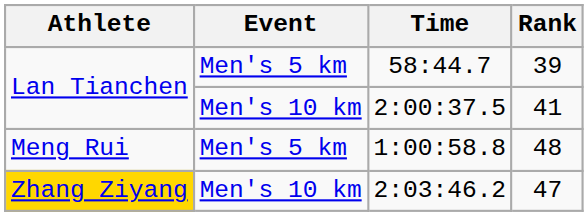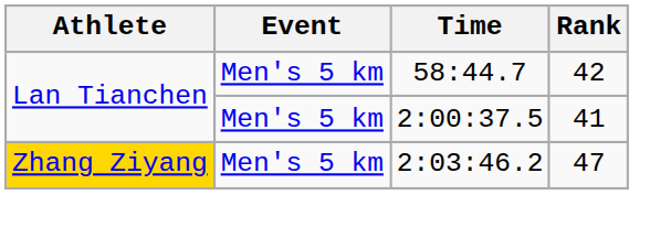58:44.7 | Rank: 39 -> 42
2:00:37.5 | Event: Men's 10 km -> Men's 5 km
- row: Meng Rui | Men's 5 km | 1:00:58.8 | 48
2:03:46.2 | Event: Men's 10 km -> Men's 5 km
